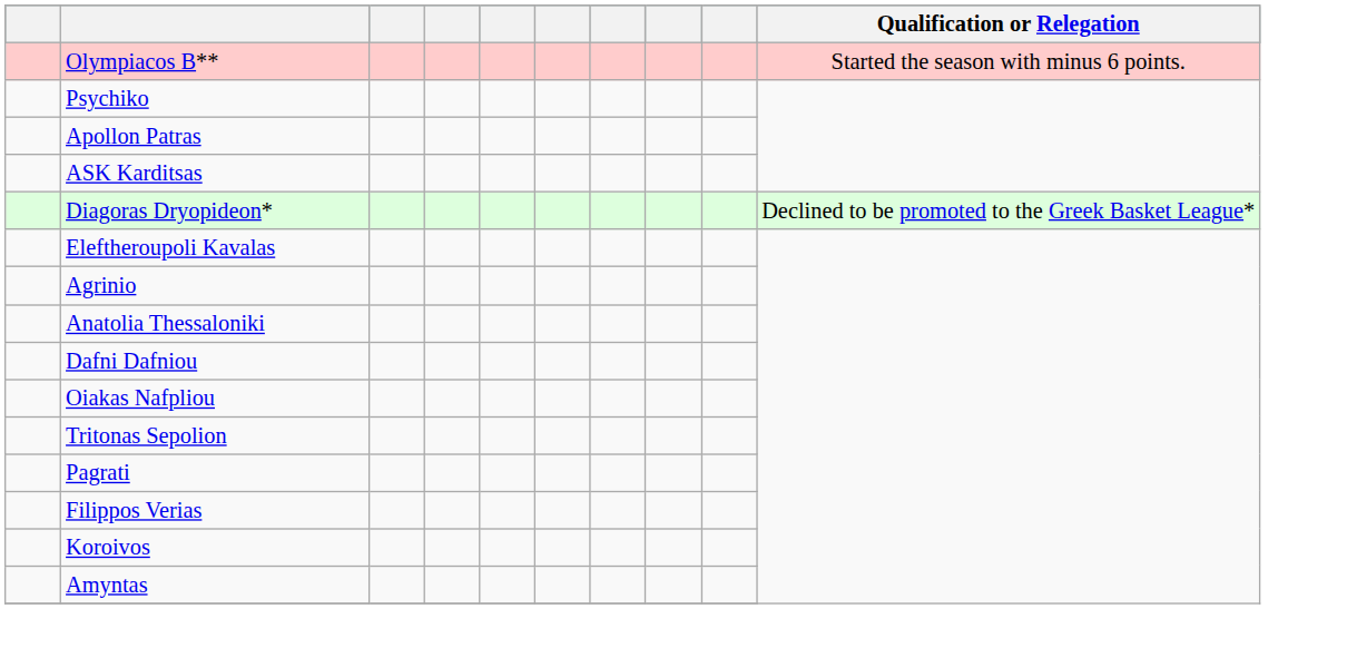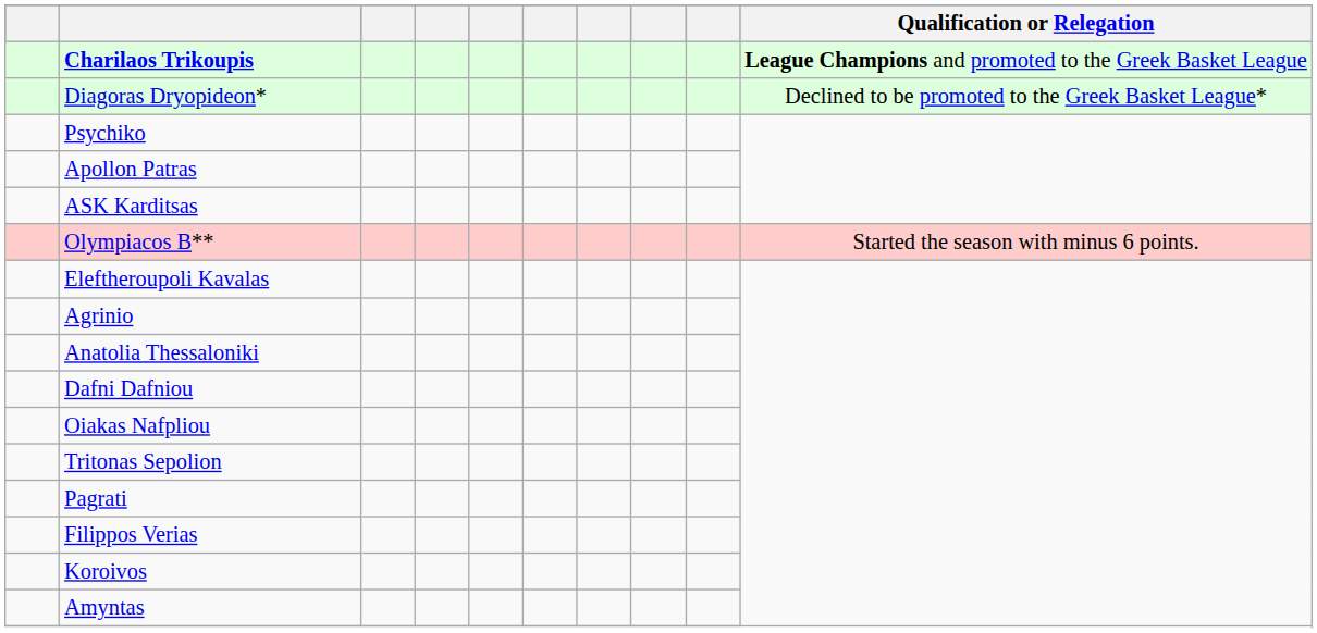+ row: Charilaos Trikoupis | League Champions and promoted to the Greek Basket League
rows swapped: Diagoras Dryopideon* <-> Olympiacos B**
